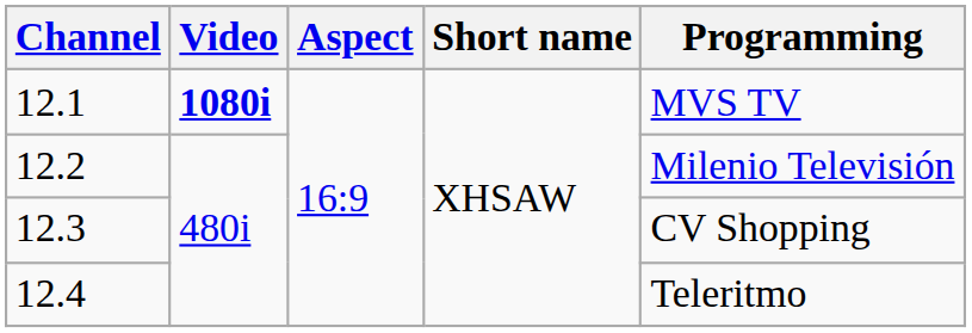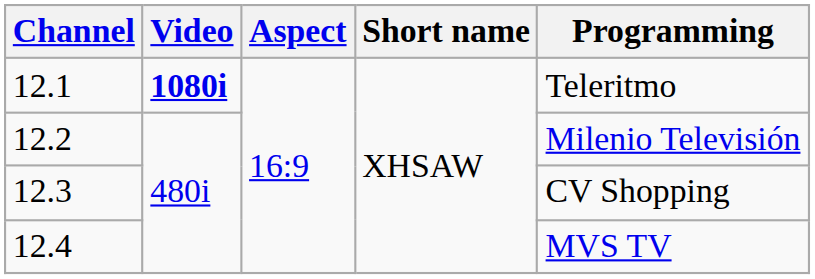12.1 | Programming: MVS TV -> Teleritmo
12.4 | Programming: Teleritmo -> MVS TV
